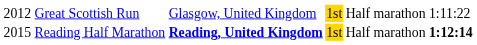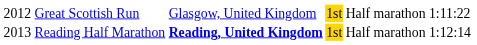Reading Half Marathon | column 1: 2015 -> 2013
Reading Half Marathon | column 6: bold -> normal
